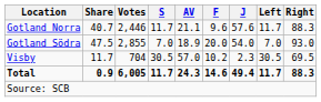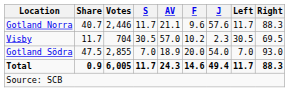rows swapped: Gotland Södra <-> Visby
